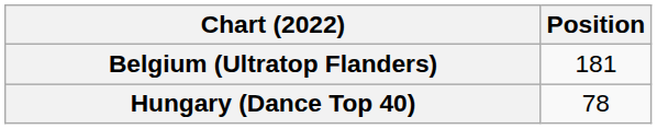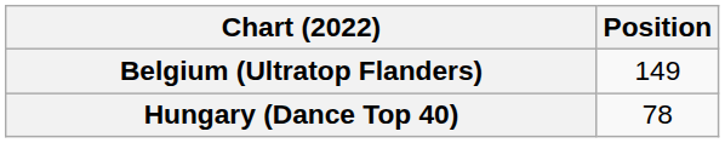Belgium (Ultratop Flanders) | Position: 181 -> 149
